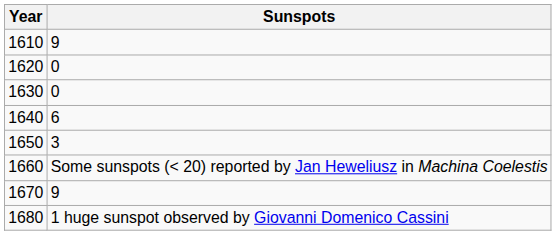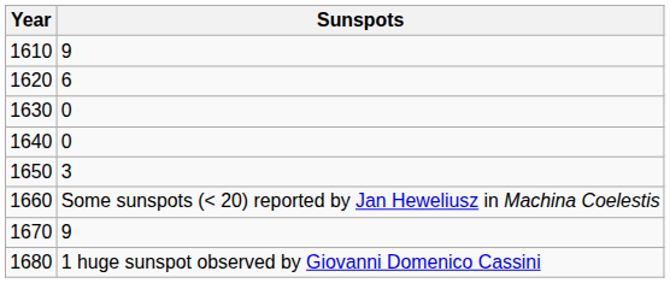1620 | Sunspots: 0 -> 6
1640 | Sunspots: 6 -> 0
